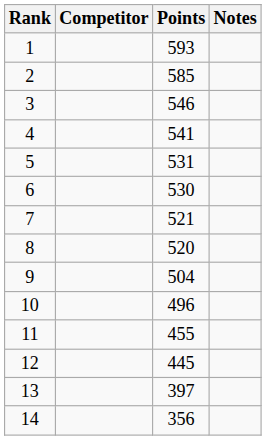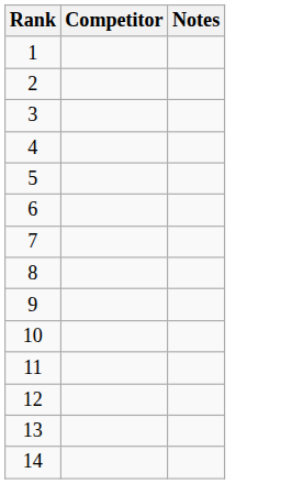- column: Points | 593 | 585 | 546 | 541 | 531 | 530 | 521 | 520 | 504 | 496 | 455 | 445 | 397 | 356
